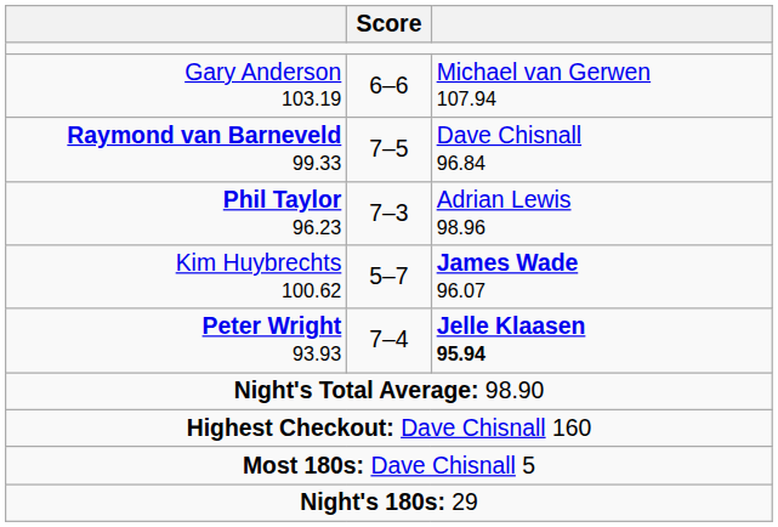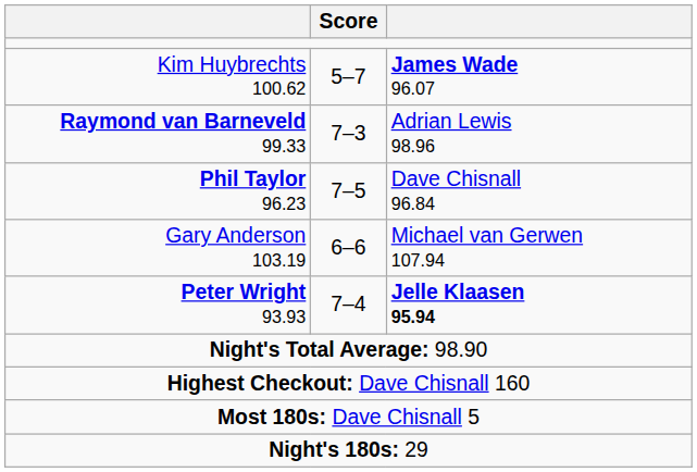rows swapped: Kim Huybrechts 100.62 <-> Gary Anderson 103.19
Raymond van Barneveld 99.33 | Score: 7–5 -> 7–3
Raymond van Barneveld 99.33 | column 3: Dave Chisnall 96.84 -> Adrian Lewis 98.96
Phil Taylor 96.23 | Score: 7–3 -> 7–5
Phil Taylor 96.23 | column 3: Adrian Lewis 98.96 -> Dave Chisnall 96.84
